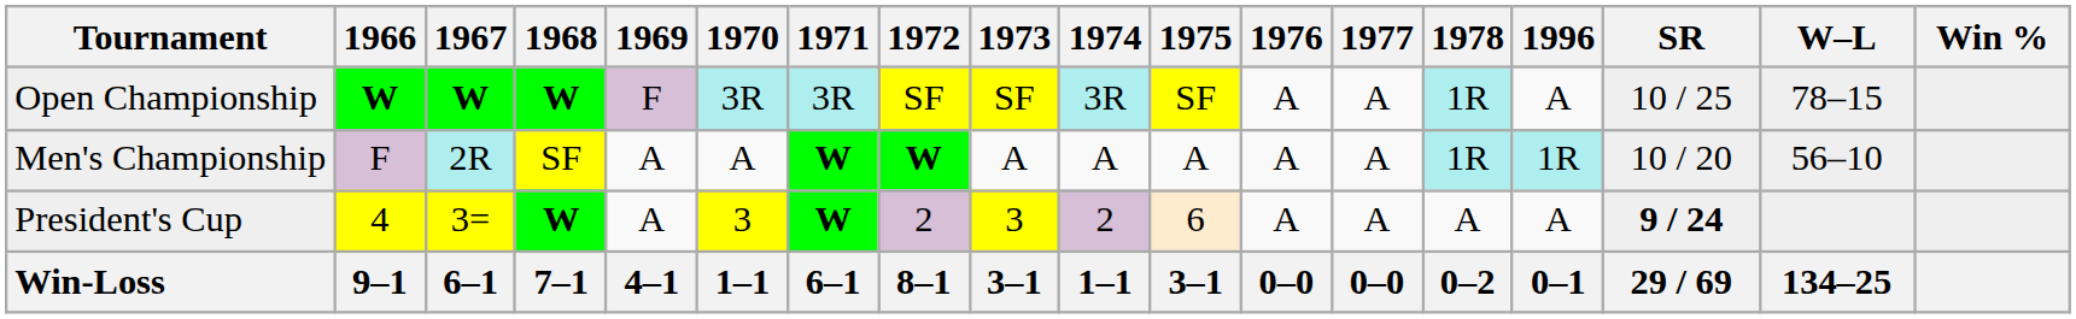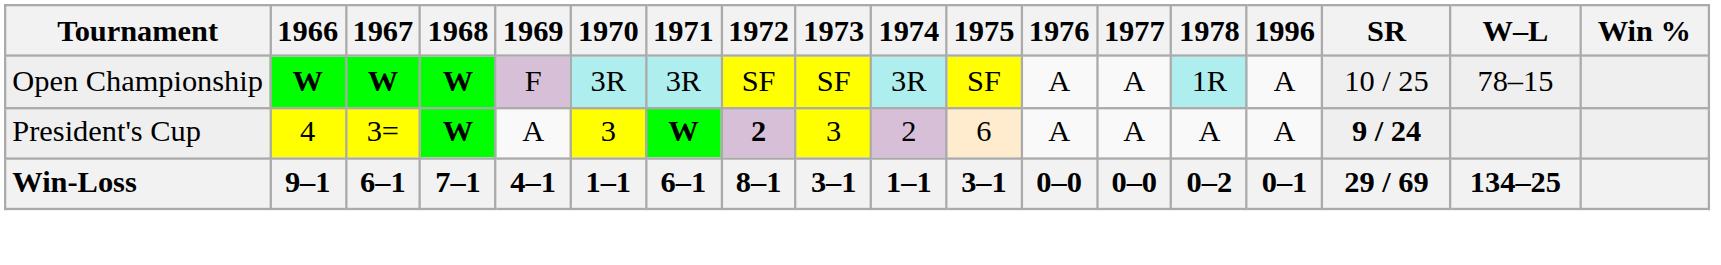- row: Men's Championship | F | 2R | SF | A | A | W | W | A | A | A | A | A | 1R | 1R | 10 / 20 | 56–10
President's Cup | 1972: normal -> bold
